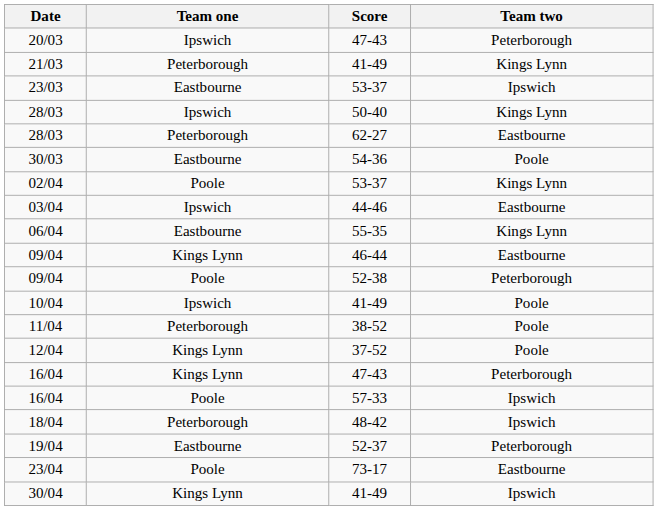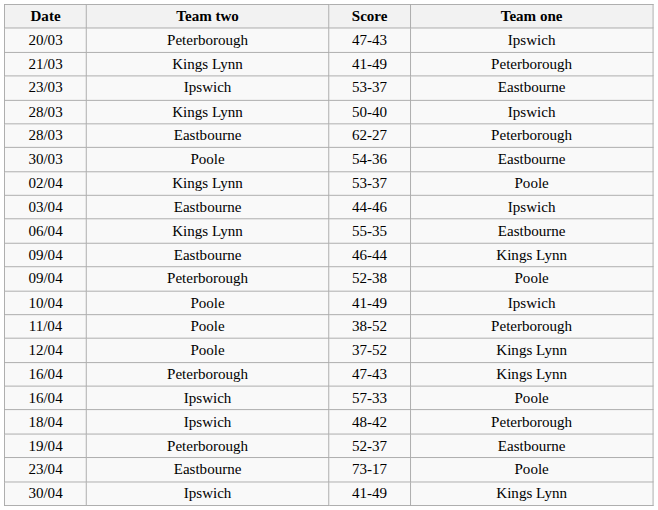columns swapped: Team one <-> Team two
